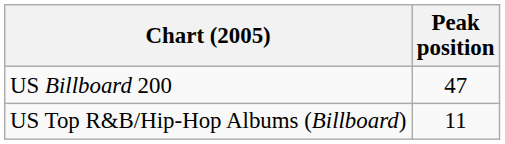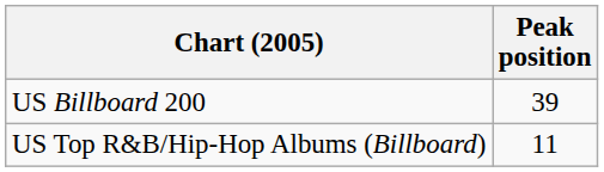US Billboard 200 | Peak position: 47 -> 39
